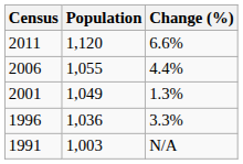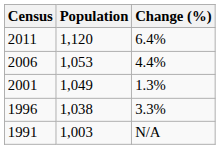2011 | Change (%): 6.6% -> 6.4%
2006 | Population: 1,055 -> 1,053
1996 | Population: 1,036 -> 1,038
